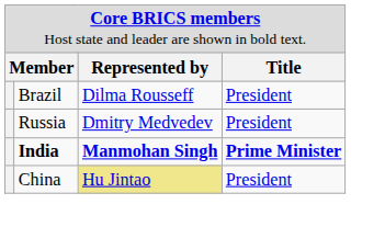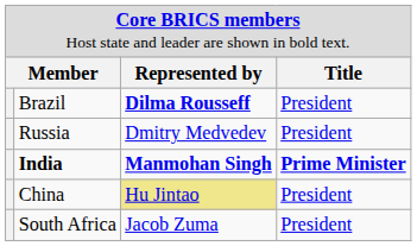Brazil | column 3: normal -> bold
+ row: South Africa | Jacob Zuma | President
